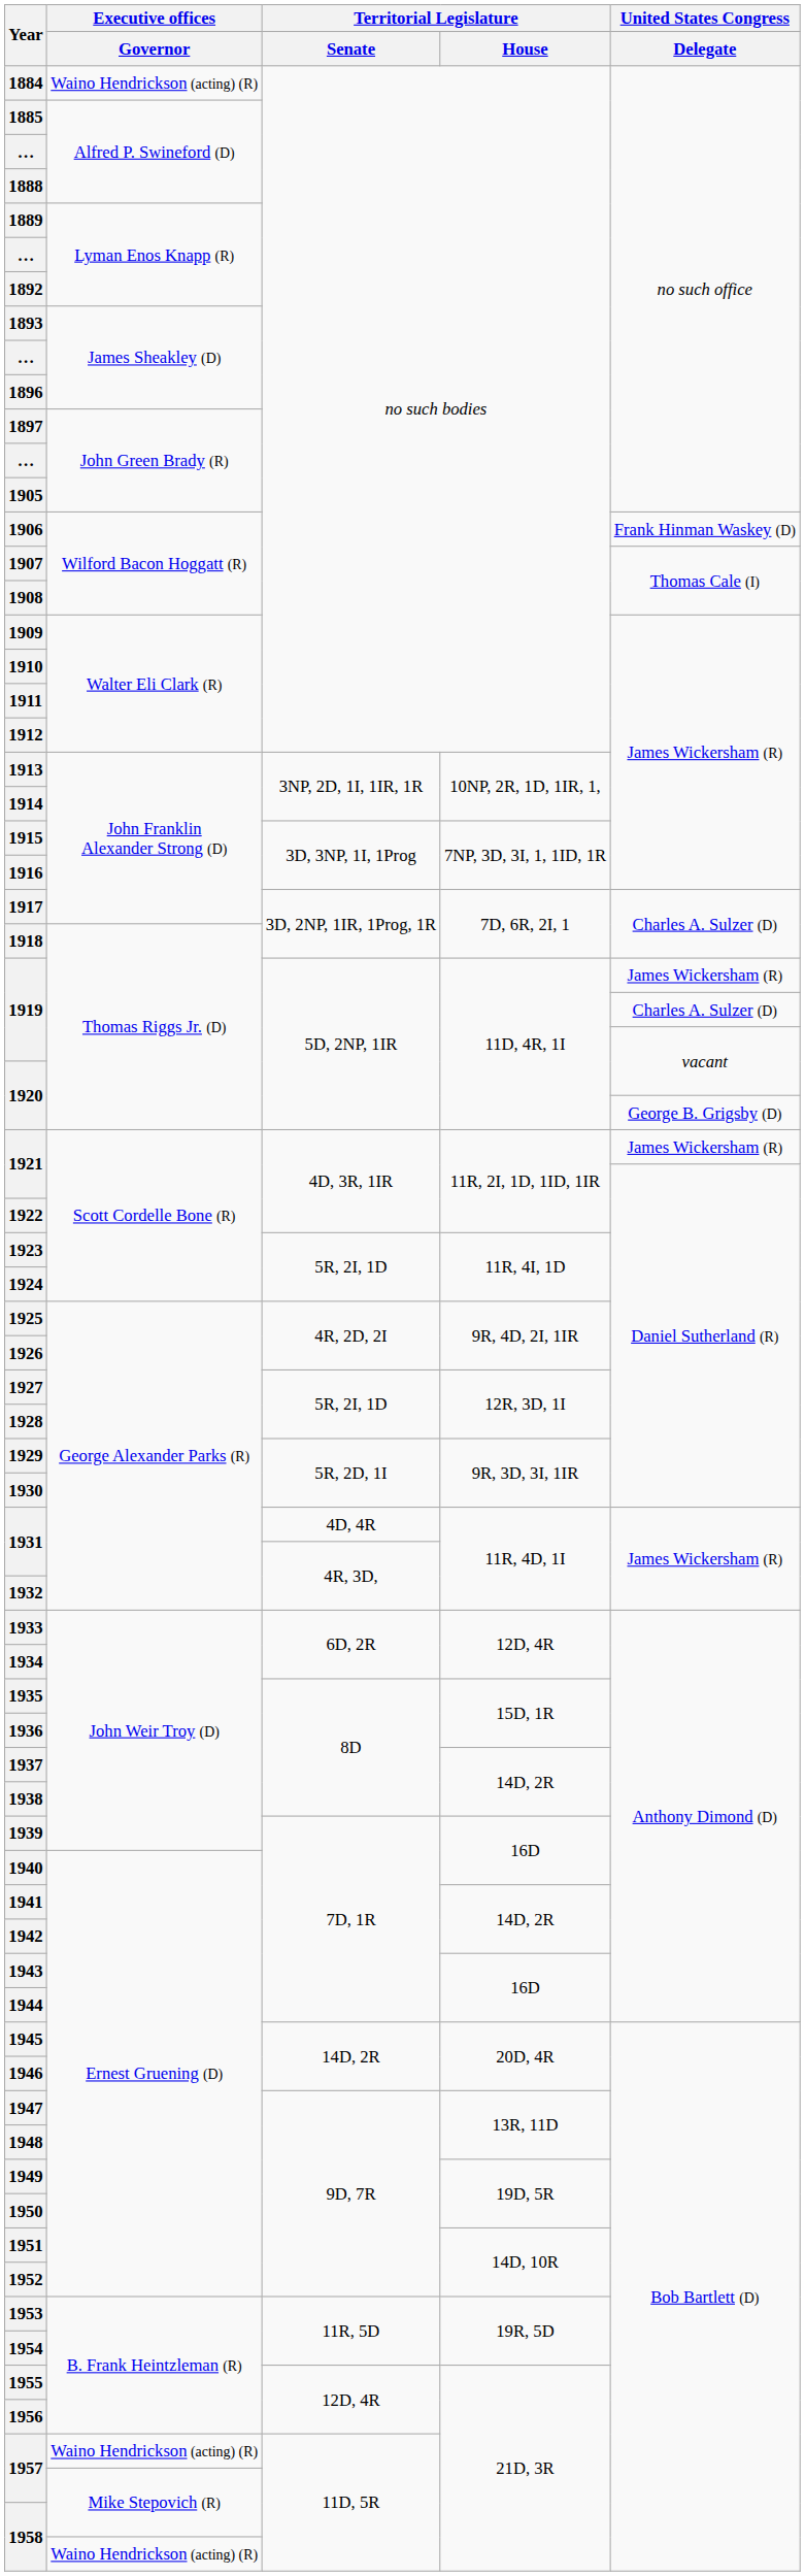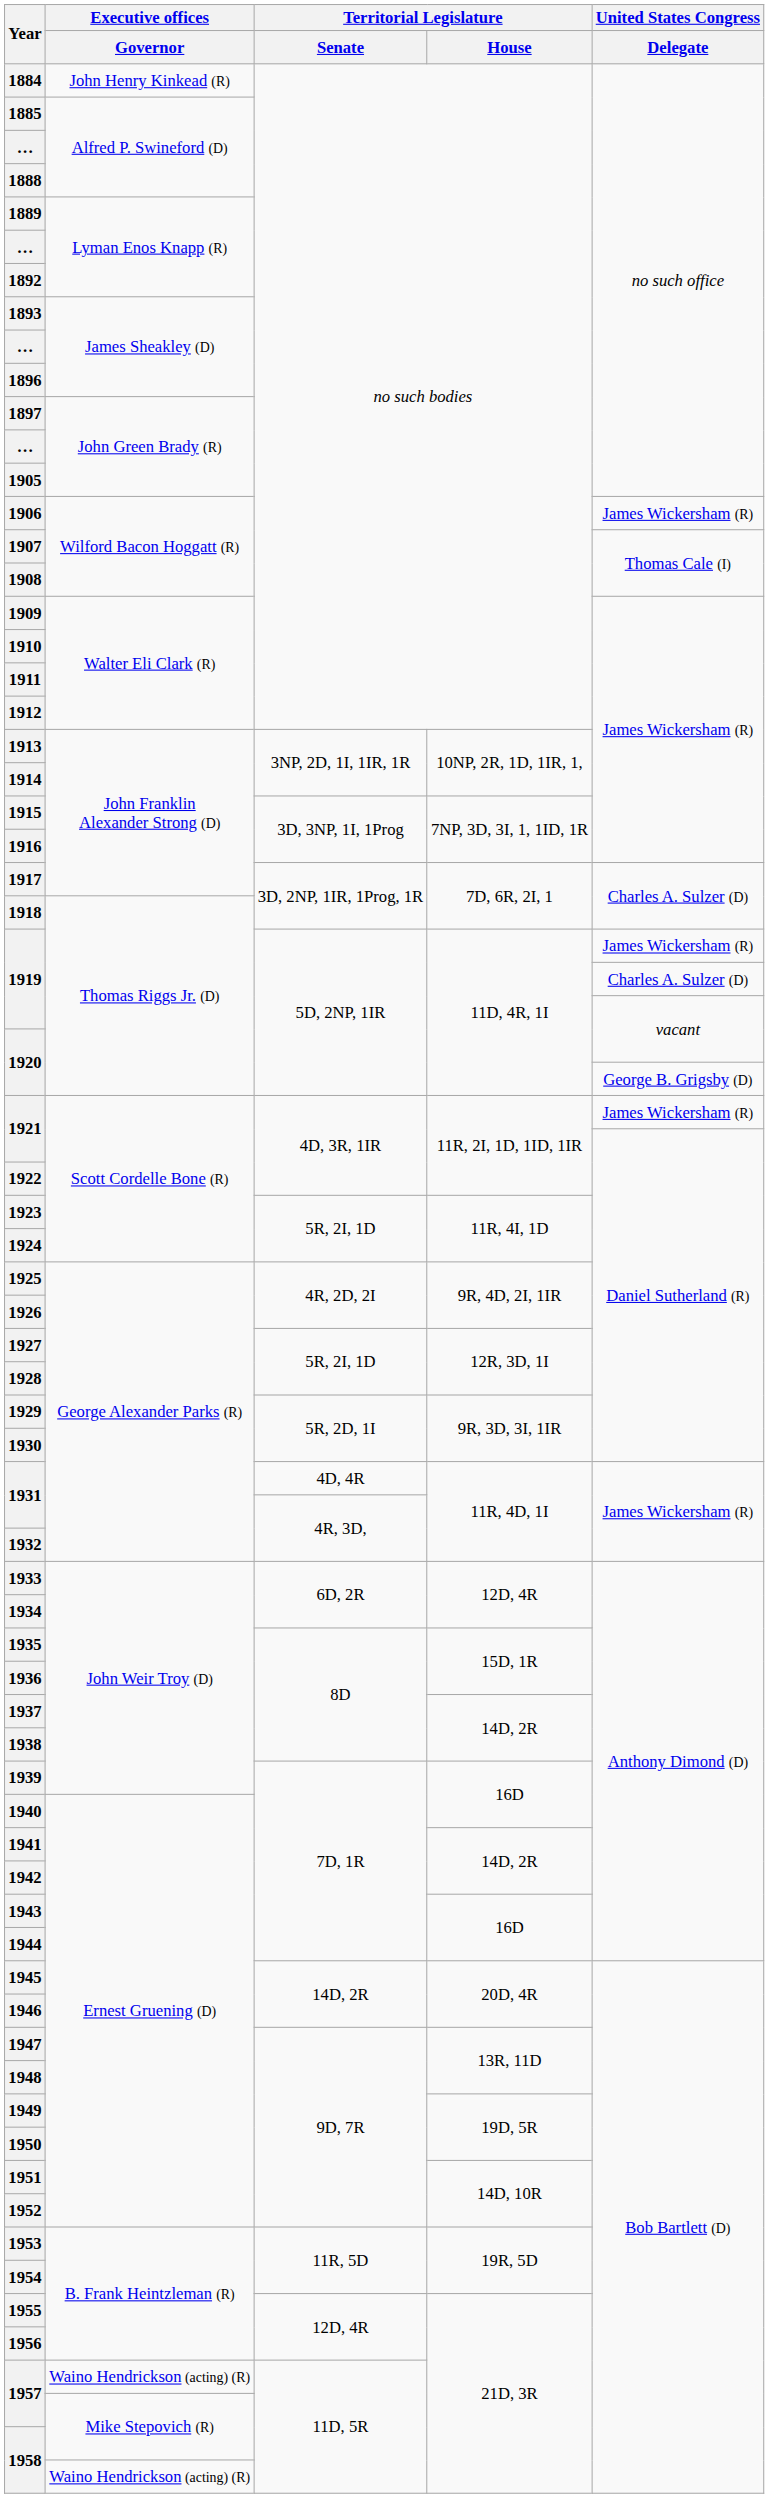1884 | Executive offices / Governor: Waino Hendrickson (acting) (R) -> John Henry Kinkead (R)
1906 | United States Congress / Delegate: Frank Hinman Waskey (D) -> James Wickersham (R)
